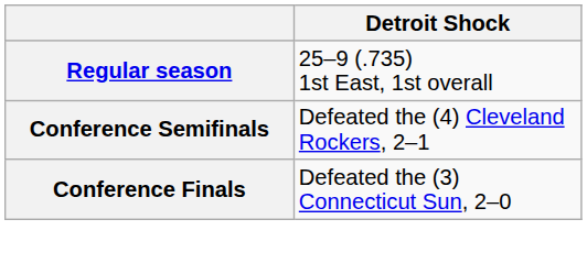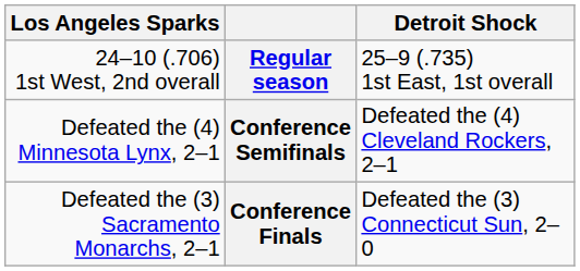+ column: Los Angeles Sparks | 24–10 (.706) 1st West, 2nd overall | Defeated the (4) Minnesota Lynx, 2–1 | Defeated the (3) Sacramento Monarchs, 2–1
